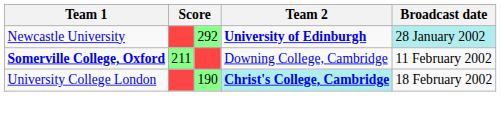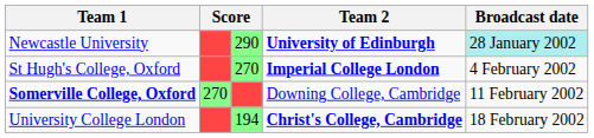Newcastle University | column 3: 292 -> 290
+ row: St Hugh's College, Oxford | 270 | Imperial College London | 4 February 2002
Somerville College, Oxford | column 2: 211 -> 270
University College London | column 3: 190 -> 194
University College London | Team 2: paleturquoise background -> no background
